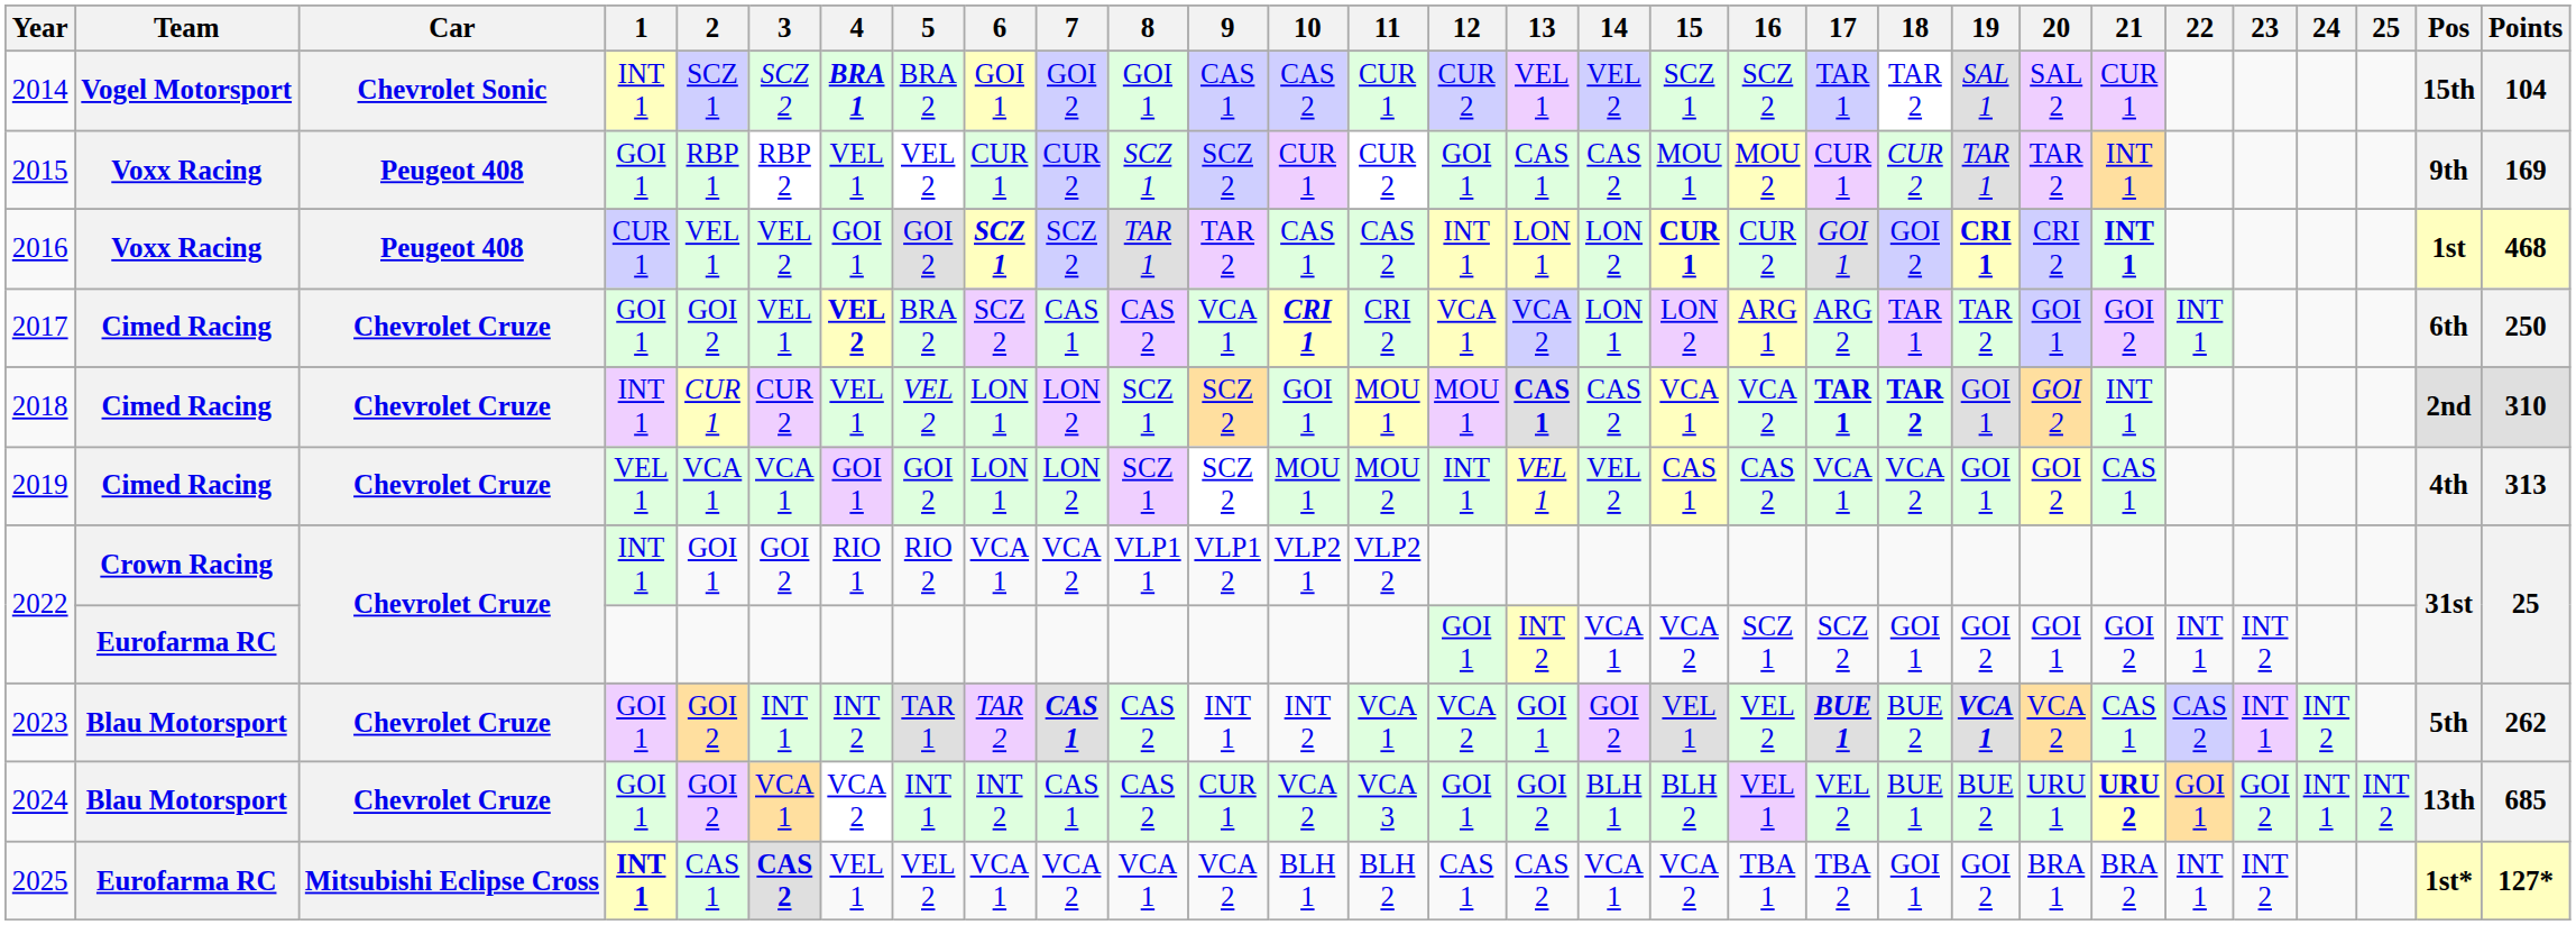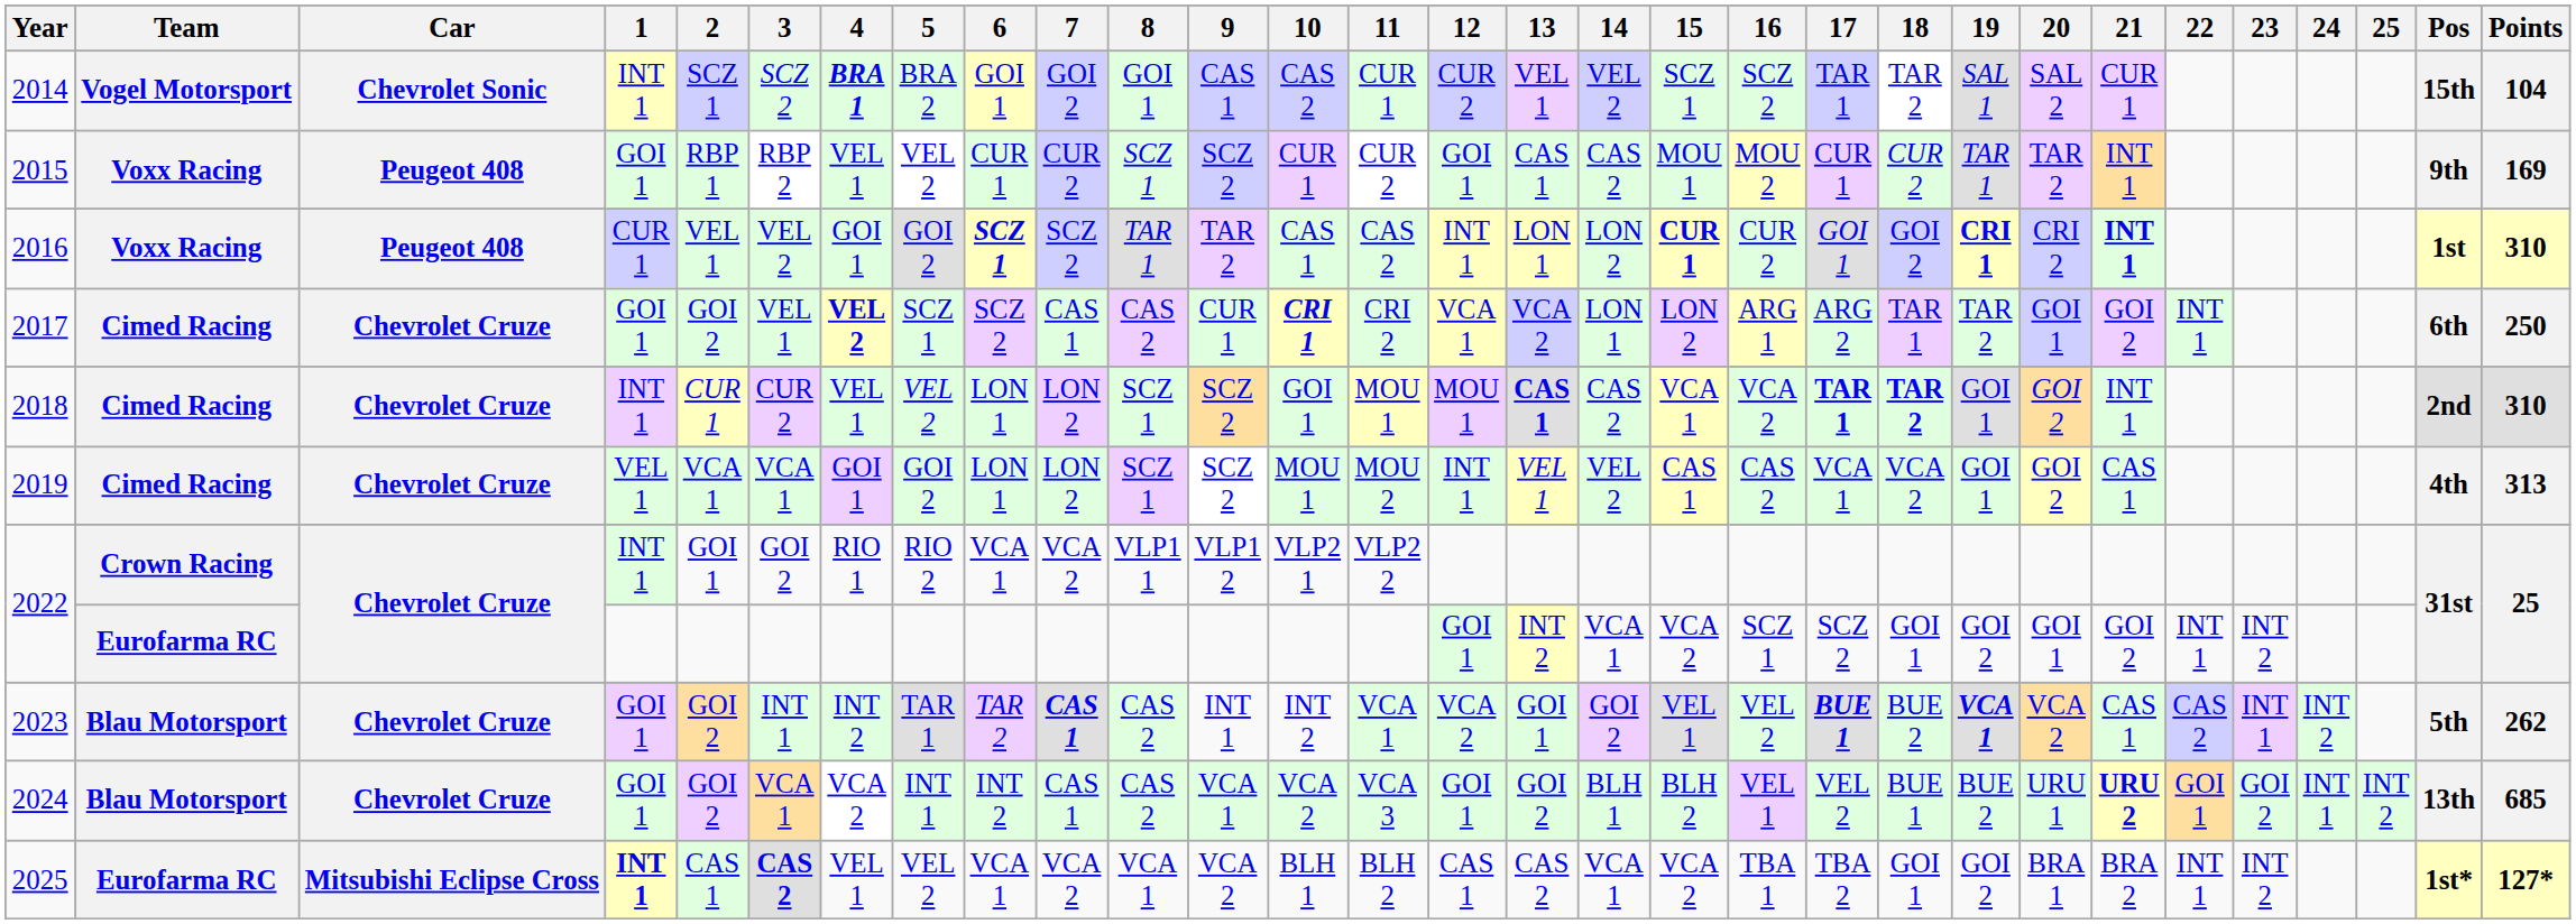2016 | Points: 468 -> 310
2017 | 5: BRA 2 -> SCZ 1
2017 | 9: VCA 1 -> CUR 1
2024 | 9: CUR 1 -> VCA 1
